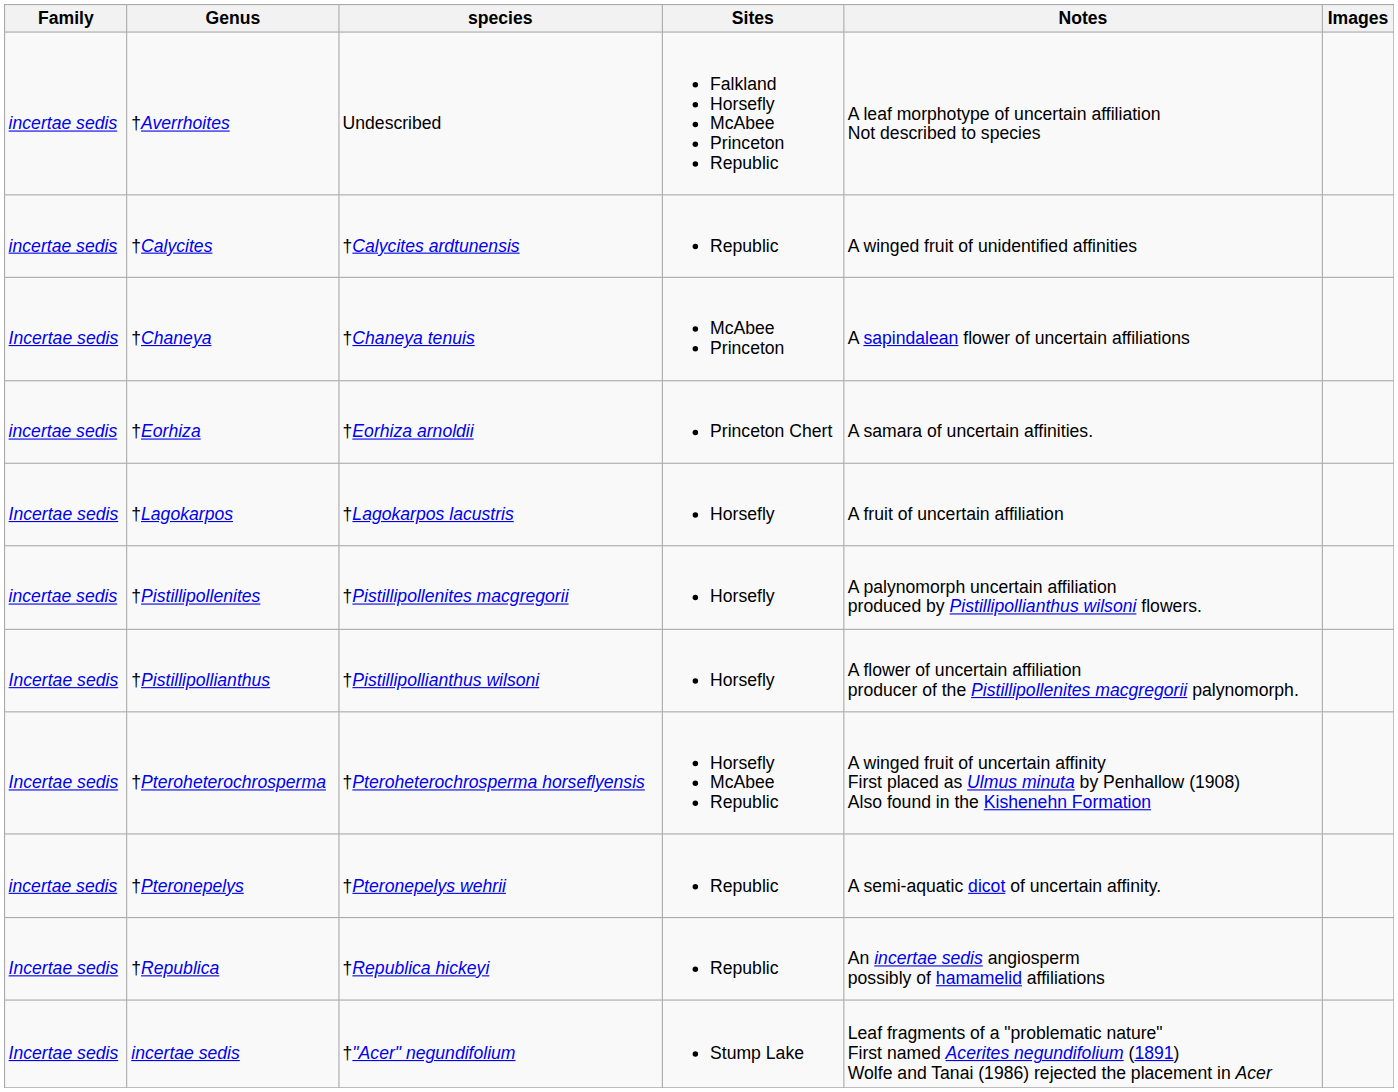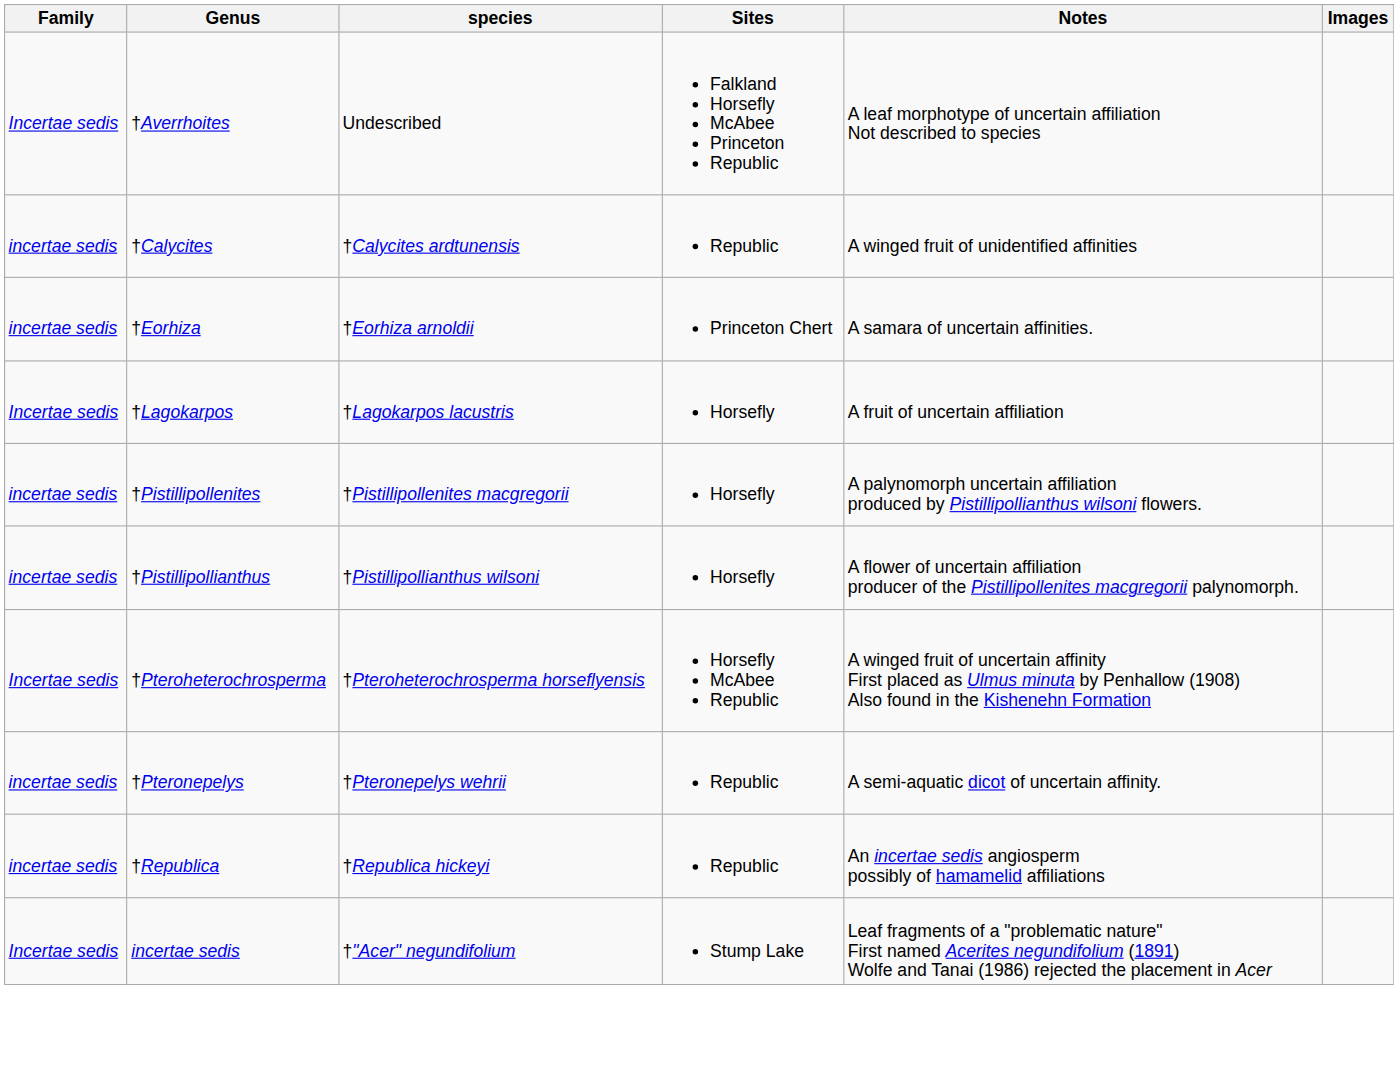†Averrhoites | Family: incertae sedis -> Incertae sedis
- row: Incertae sedis | †Chaneya | †Chaneya tenuis | McAbee Princeton | A sapindalean flower of uncertain affiliations
†Pistillipollianthus | Family: Incertae sedis -> incertae sedis
†Republica | Family: Incertae sedis -> incertae sedis
